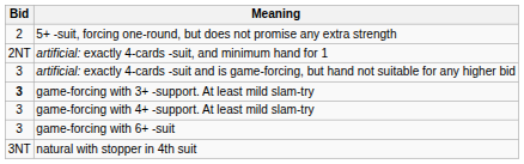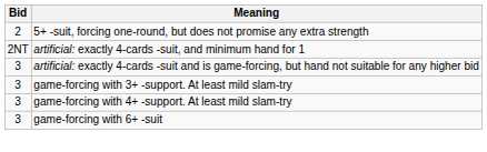game-forcing with 3+ -support. At least mild slam-try | Bid: bold -> normal
- row: 3NT | natural with stopper in 4th suit
